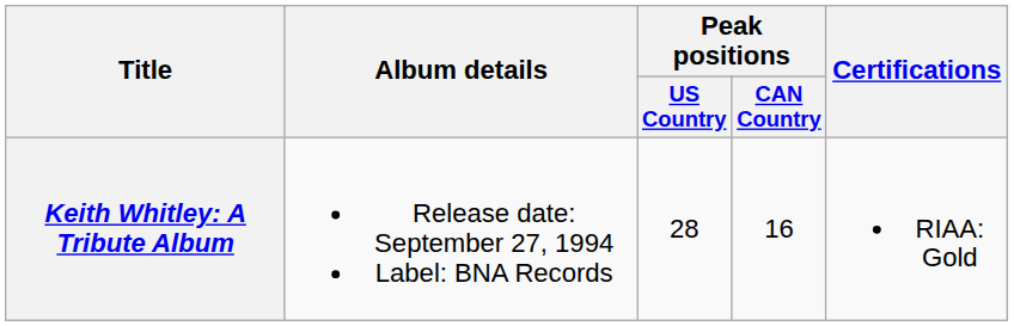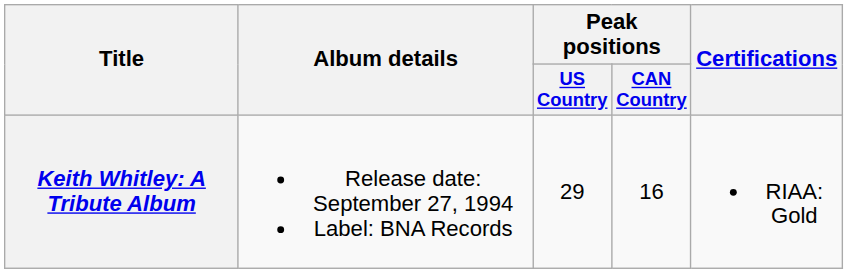Keith Whitley: A Tribute Album | Peak positions / US Country: 28 -> 29
